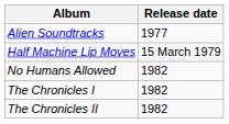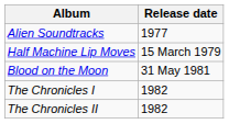+ row: Blood on the Moon | 31 May 1981
- row: No Humans Allowed | 1982
